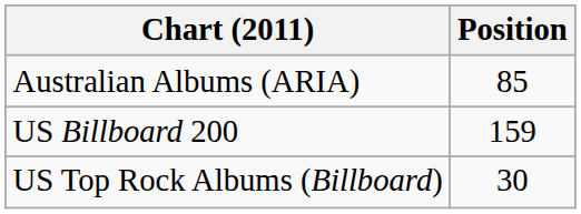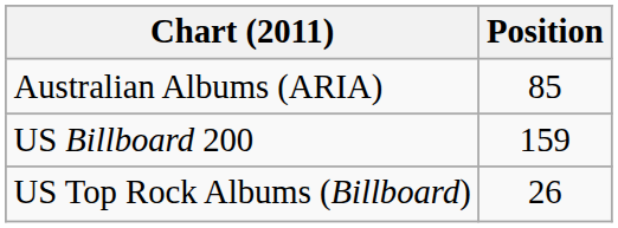US Top Rock Albums (Billboard) | Position: 30 -> 26
